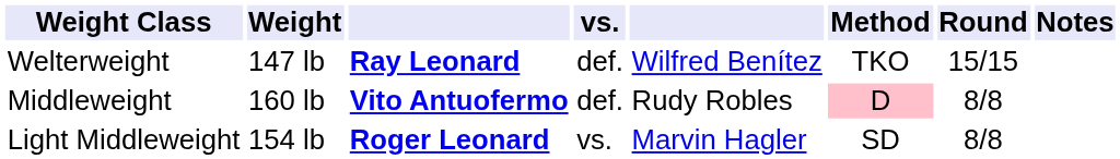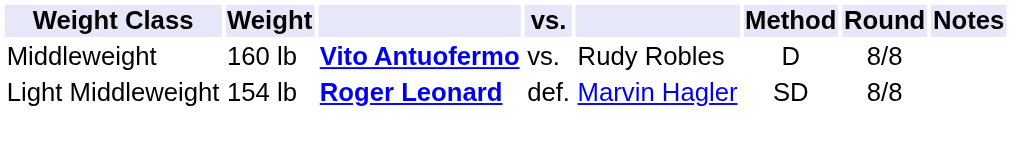- row: Welterweight | 147 lb | Ray Leonard | def. | Wilfred Benítez | TKO | 15/15
Middleweight | vs.: def. -> vs.
Middleweight | Method: pink background -> no background
Light Middleweight | vs.: vs. -> def.
